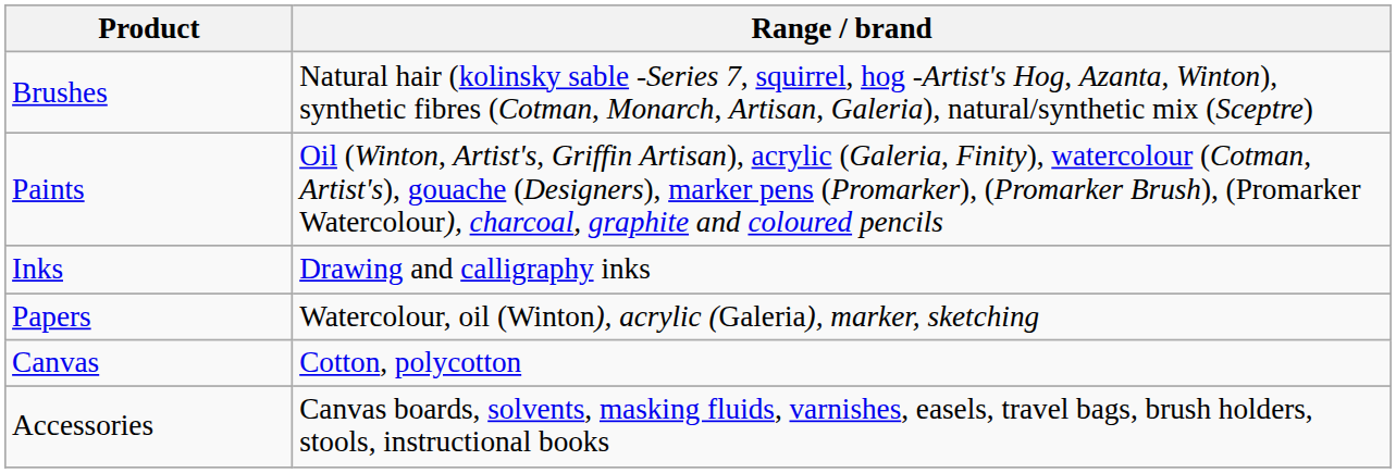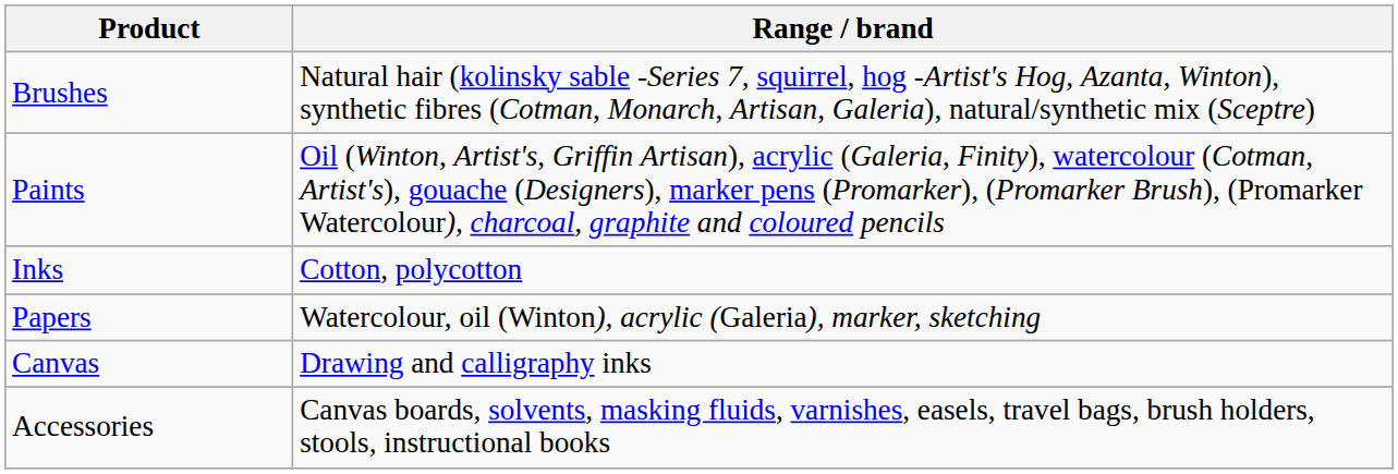Inks | Range / brand: Drawing and calligraphy inks -> Cotton, polycotton
Canvas | Range / brand: Cotton, polycotton -> Drawing and calligraphy inks
